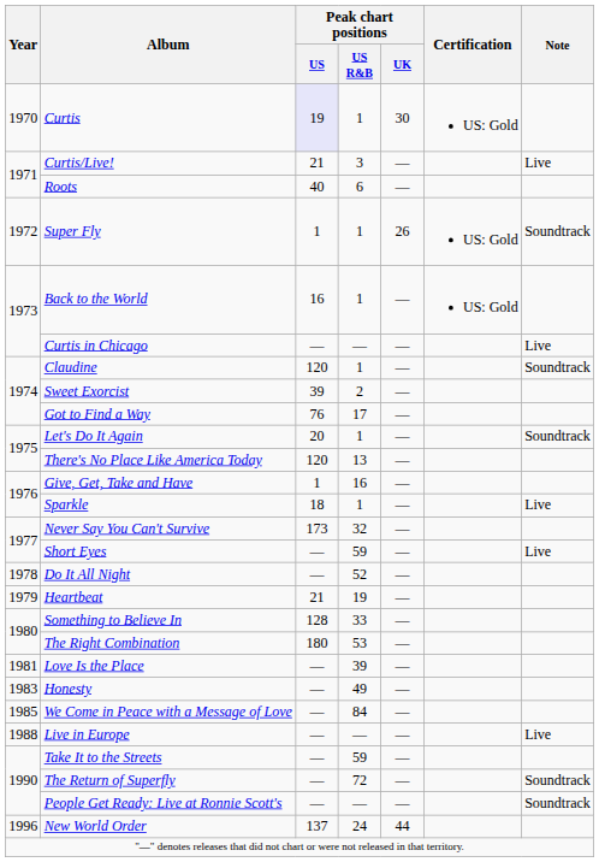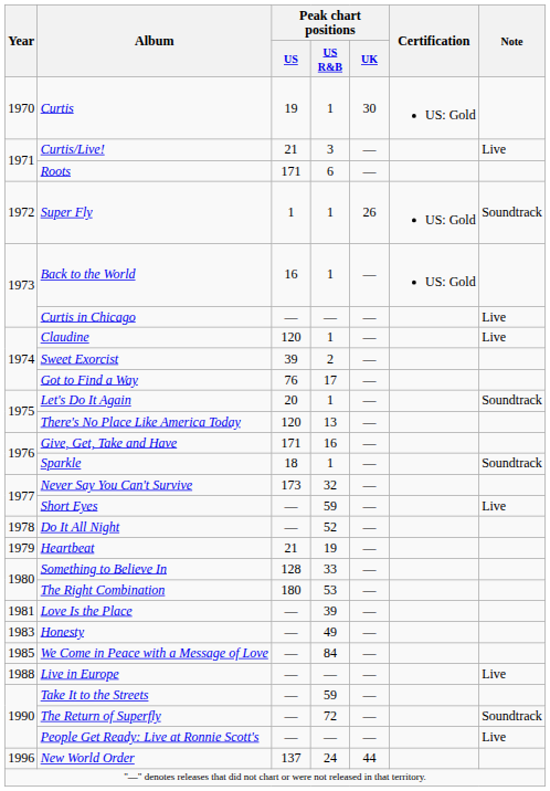Curtis | Peak chart positions / US: lavender background -> no background
Roots | Peak chart positions / US: 40 -> 171
Claudine | Note: Soundtrack -> Live
Give, Get, Take and Have | Peak chart positions / US: 1 -> 171
Sparkle | Note: Live -> Soundtrack
People Get Ready: Live at Ronnie Scott's | Note: Soundtrack -> Live
